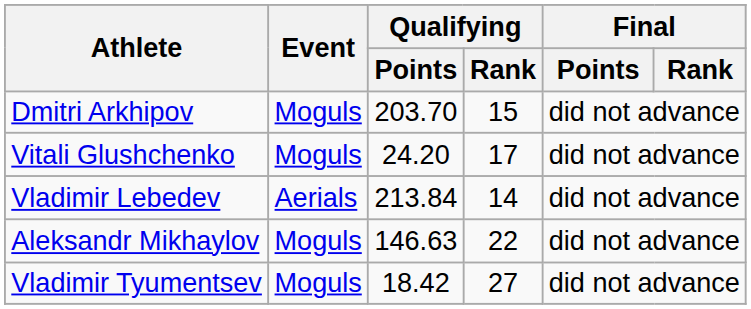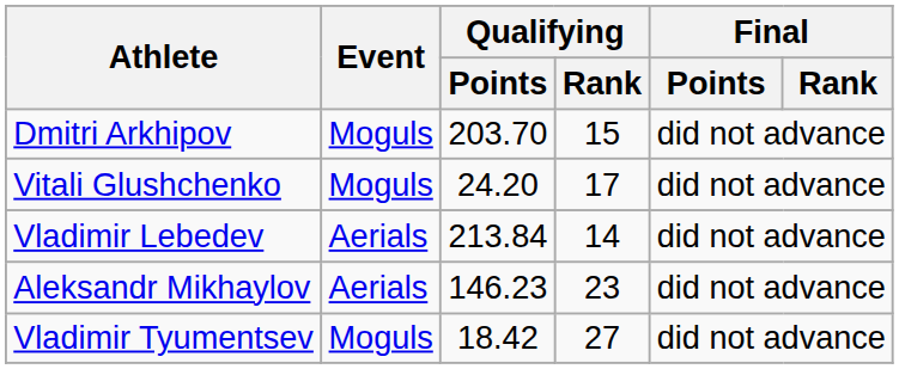Aleksandr Mikhaylov | Event: Moguls -> Aerials
Aleksandr Mikhaylov | Qualifying / Points: 146.63 -> 146.23
Aleksandr Mikhaylov | Qualifying / Rank: 22 -> 23
